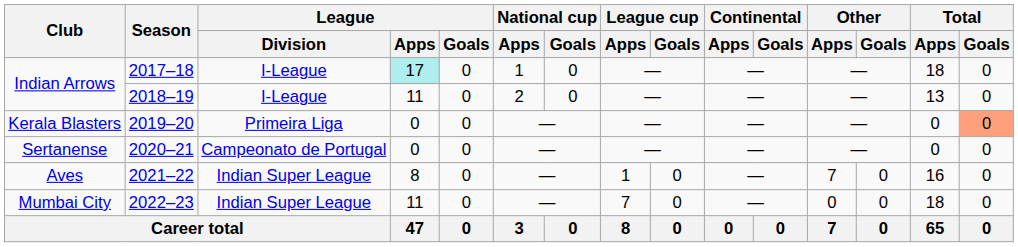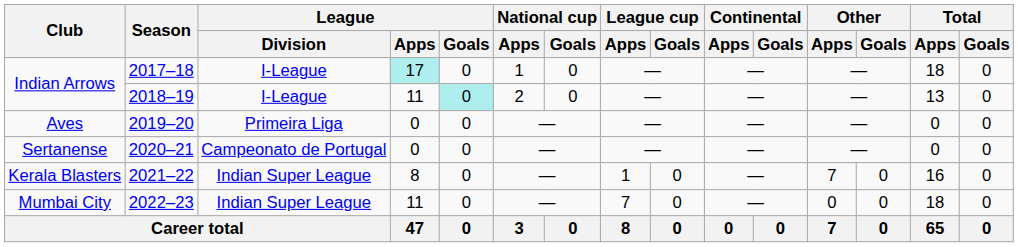2018–19 | League / Goals: no background -> paleturquoise background
2019–20 | Club: Kerala Blasters -> Aves
2019–20 | Total / Goals: lightsalmon background -> no background
2021–22 | Club: Aves -> Kerala Blasters
